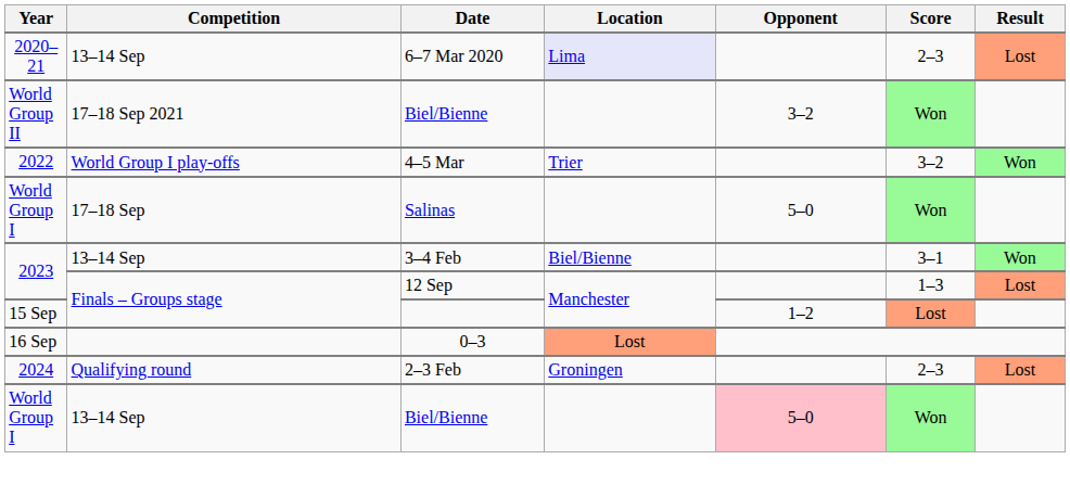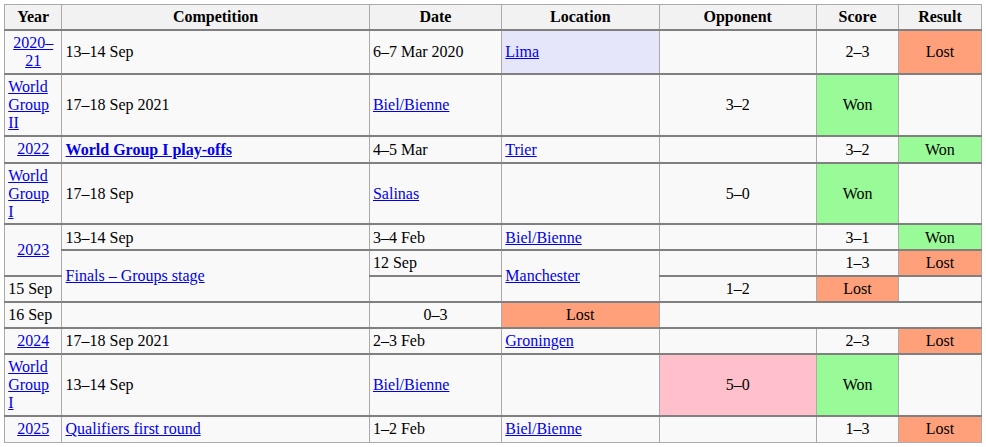4–5 Mar | Competition: normal -> bold
2–3 Feb | Competition: Qualifying round -> 17–18 Sep 2021
+ row: 2025 | Qualifiers first round | 1–2 Feb | Biel/Bienne | 1–3 | Lost
